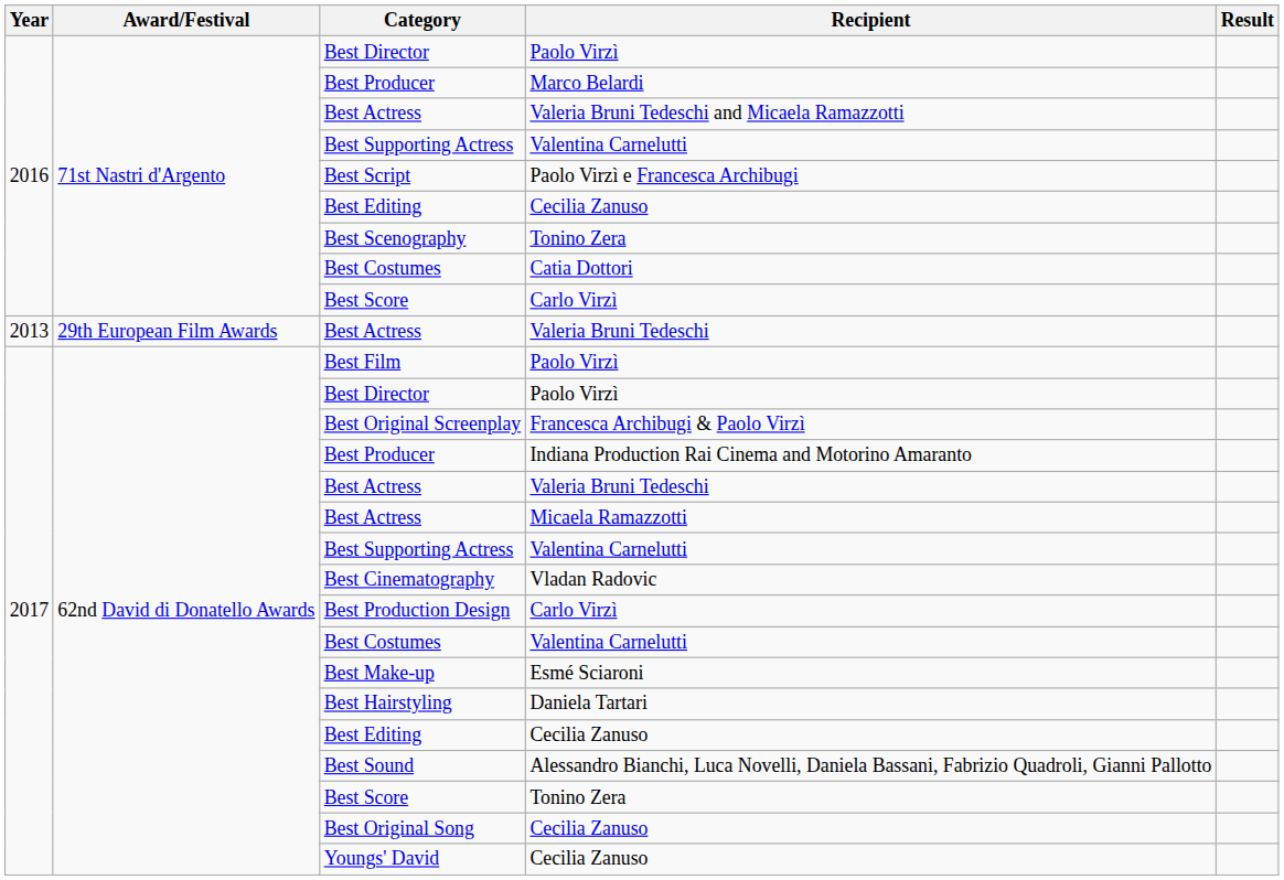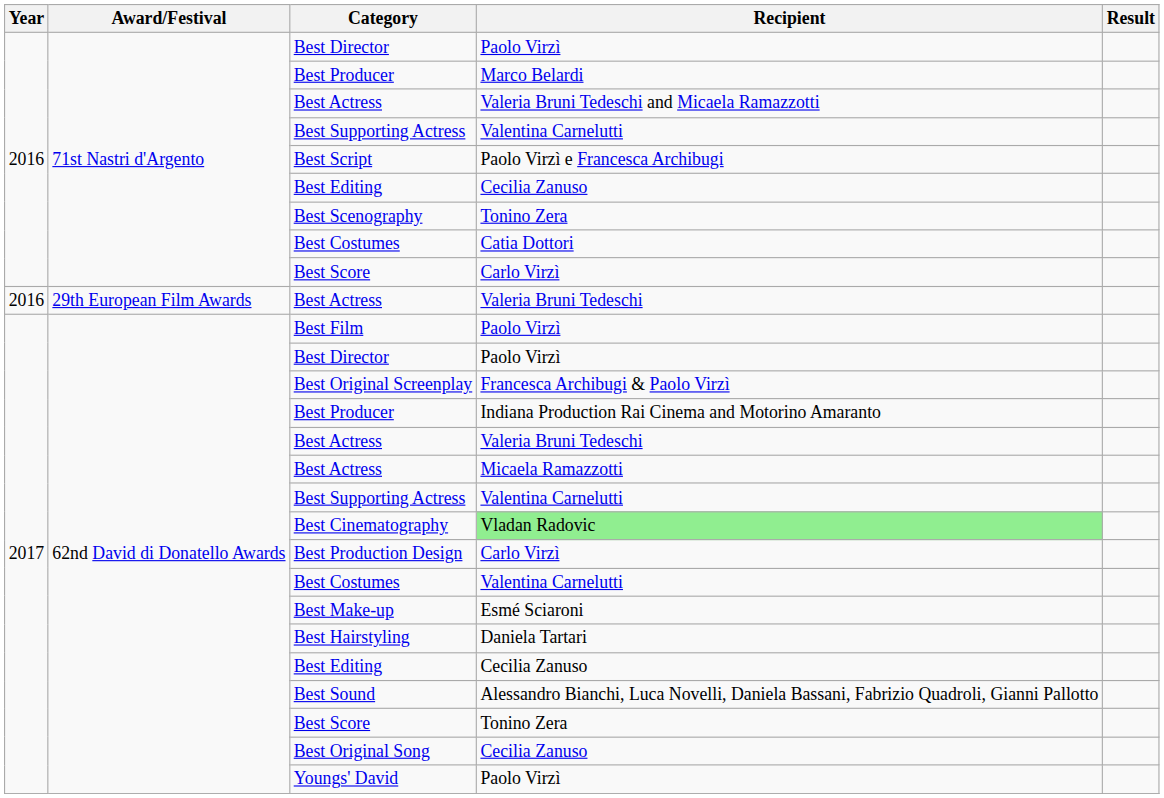29th European Film Awards / Best Actress | Year: 2013 -> 2016
Best Cinematography | Recipient: no background -> lightgreen background
Youngs' David | Recipient: Cecilia Zanuso -> Paolo Virzì
